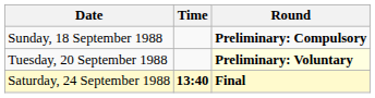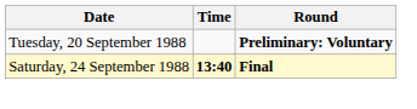- row: Sunday, 18 September 1988 | Preliminary: Compulsory
Tuesday, 20 September 1988 | Round: lightyellow background -> no background
